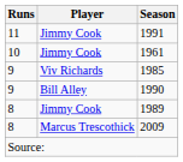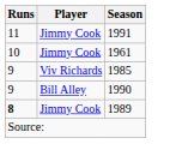1989 | Runs: normal -> bold
- row: 8 | Marcus Trescothick | 2009
